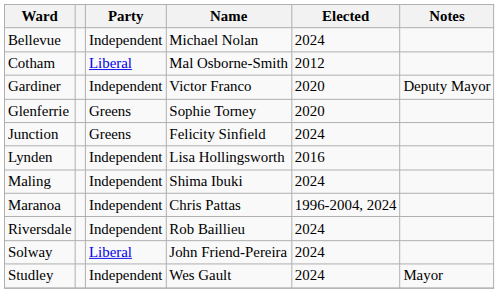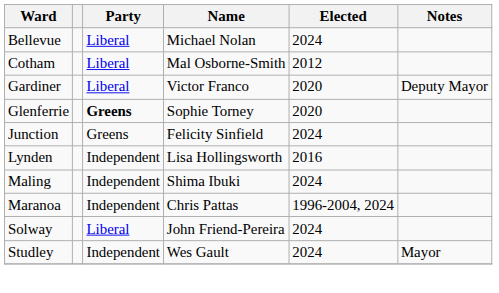Bellevue | Party: Independent -> Liberal
Gardiner | Party: Independent -> Liberal
Glenferrie | Party: normal -> bold
- row: Riversdale | Independent | Rob Baillieu | 2024
